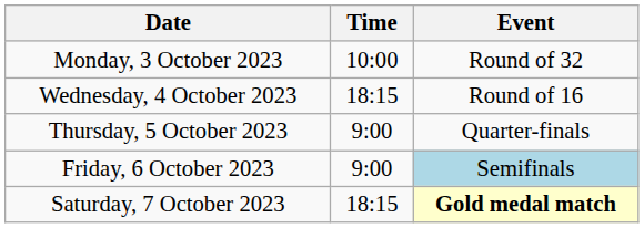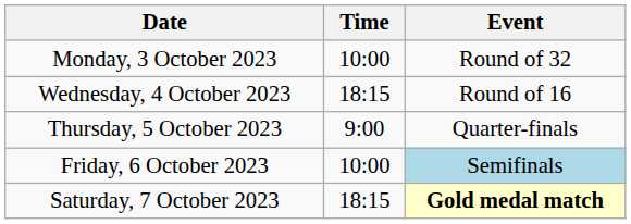Friday, 6 October 2023 | Time: 9:00 -> 10:00
